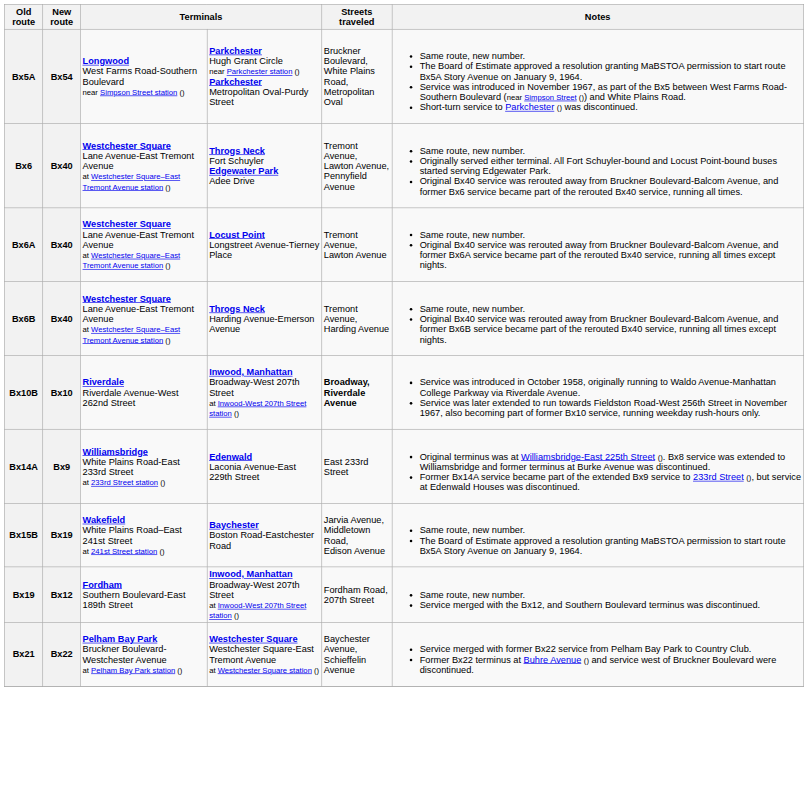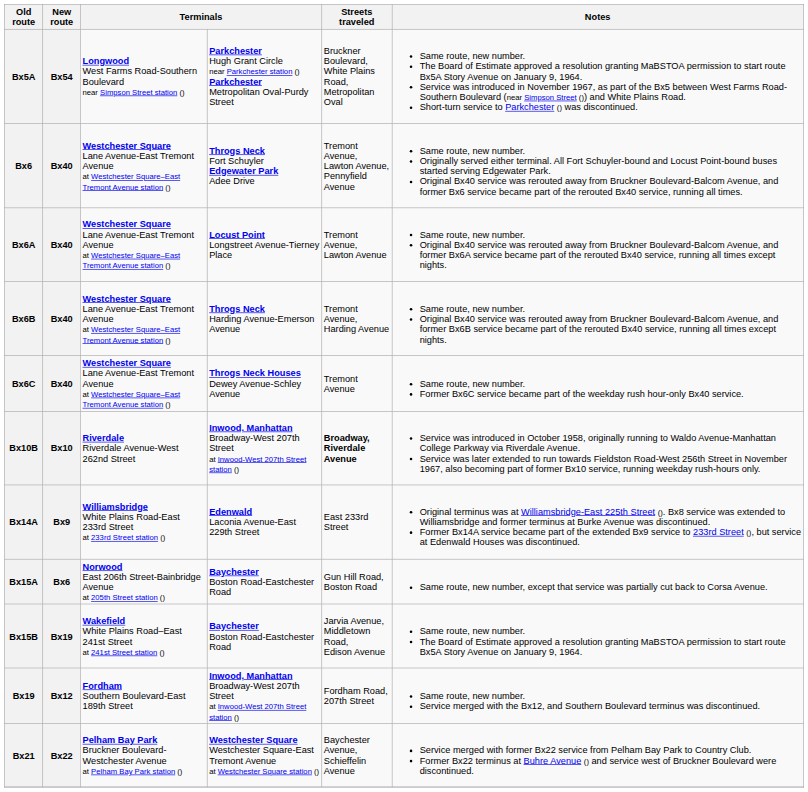+ row: Bx6C | Bx40 | Westchester Square Lane Avenue-East Tremont Avenue at Westchester Square–East Tremont Avenue station () | Throgs Neck Houses Dewey Avenue-Schley Avenue | Tremont Avenue | Same route, new number. Former Bx6C service became part of the weekday rush hour-only Bx40 service.
+ row: Bx15A | Bx6 | Norwood East 206th Street-Bainbridge Avenue at 205th Street station () | Baychester Boston Road-Eastchester Road | Gun Hill Road, Boston Road | Same route, new number, except that service was partially cut back to Corsa Avenue.
